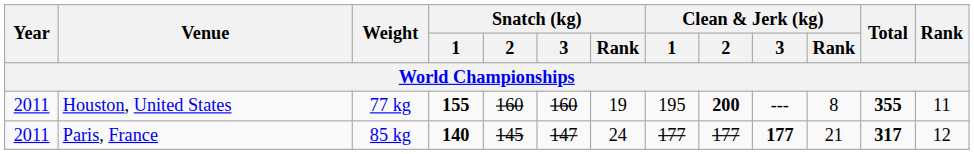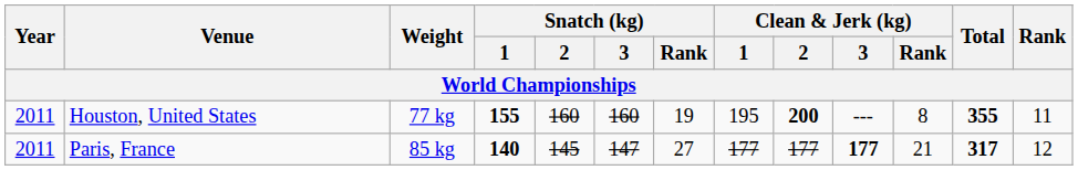Paris, France | Snatch (kg) / Rank: 24 -> 27
